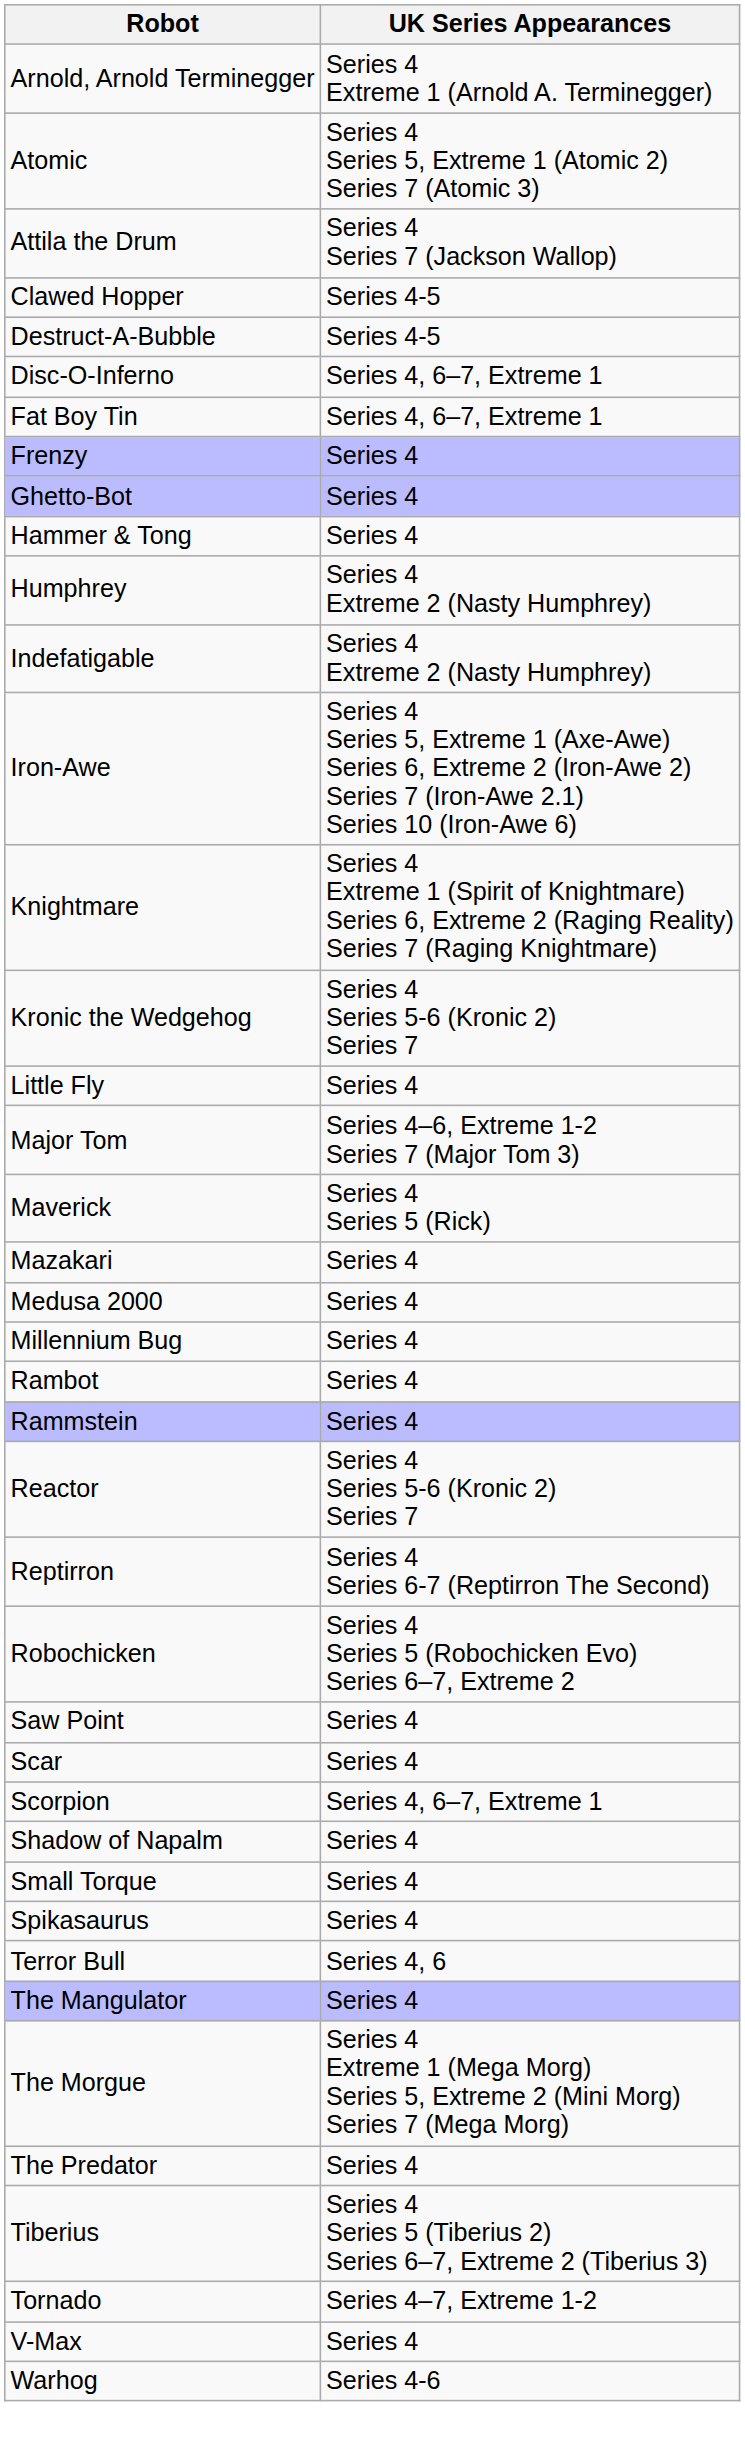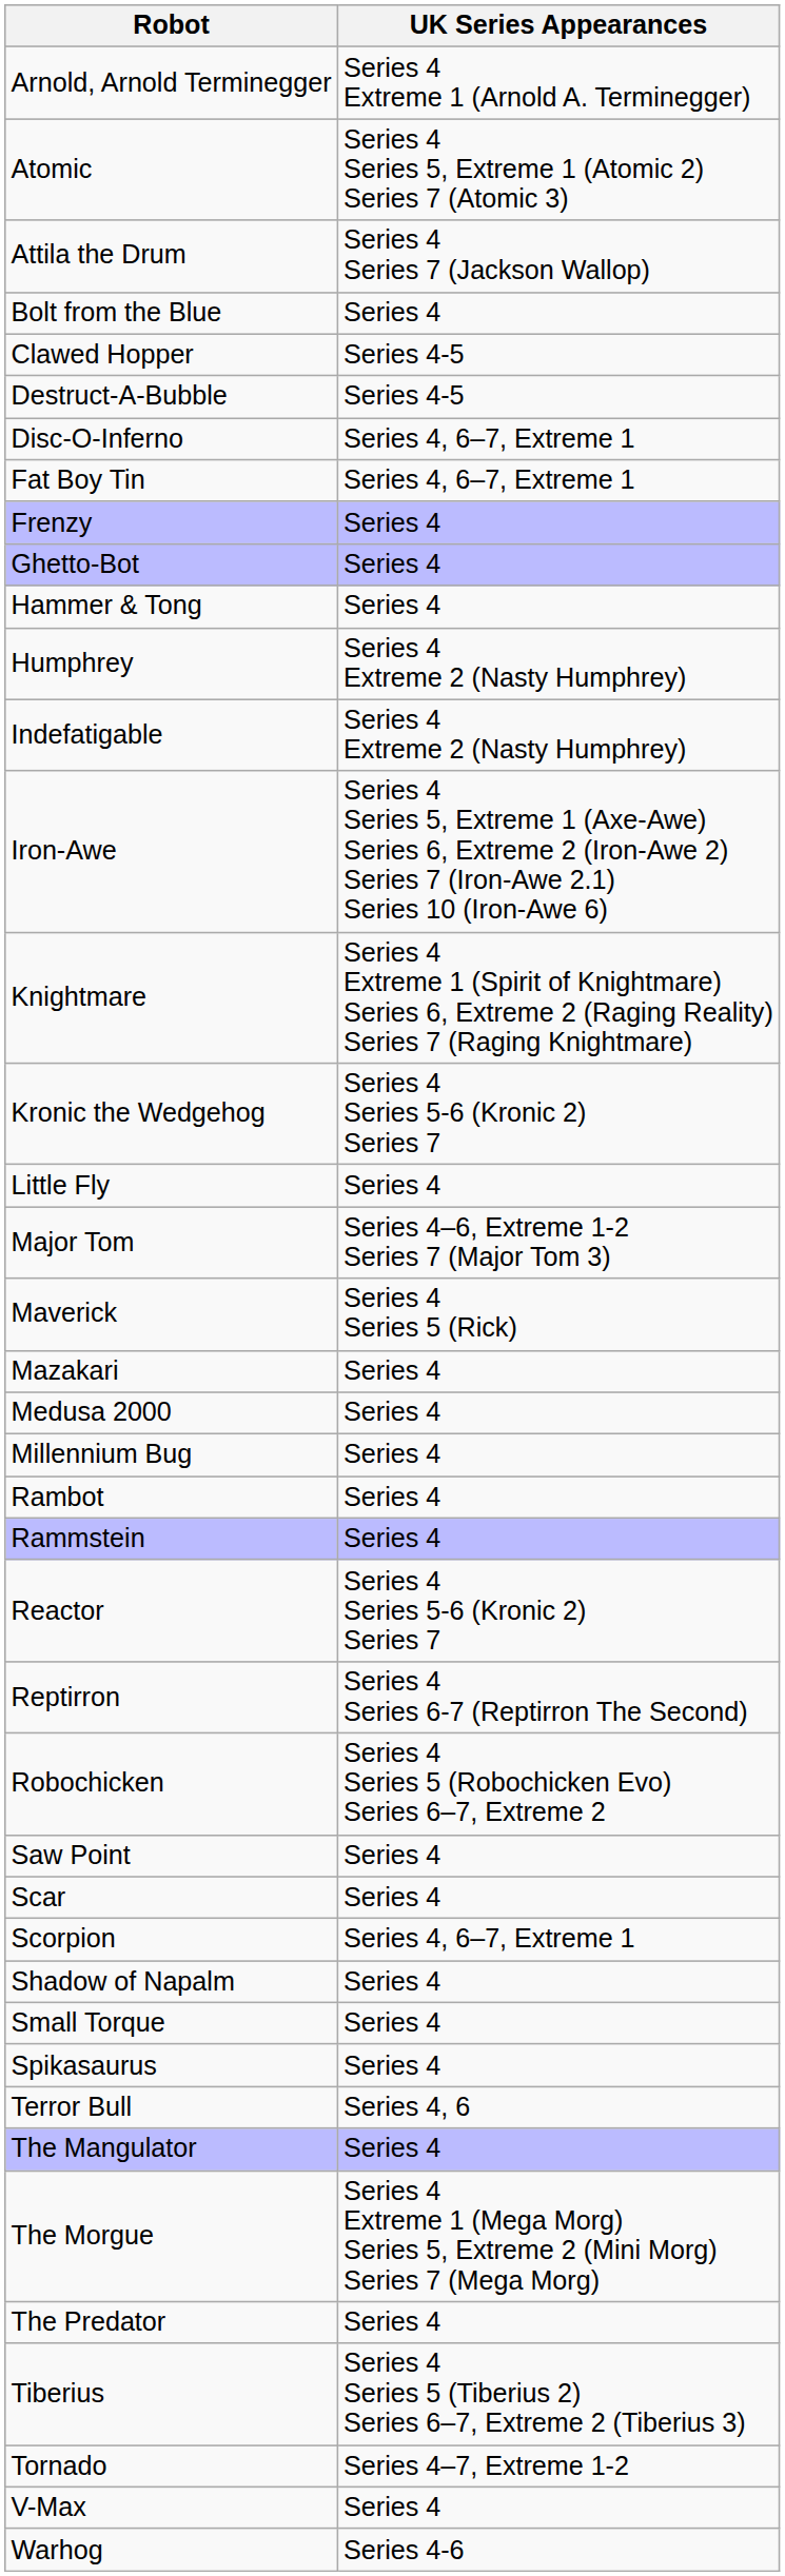+ row: Bolt from the Blue | Series 4
